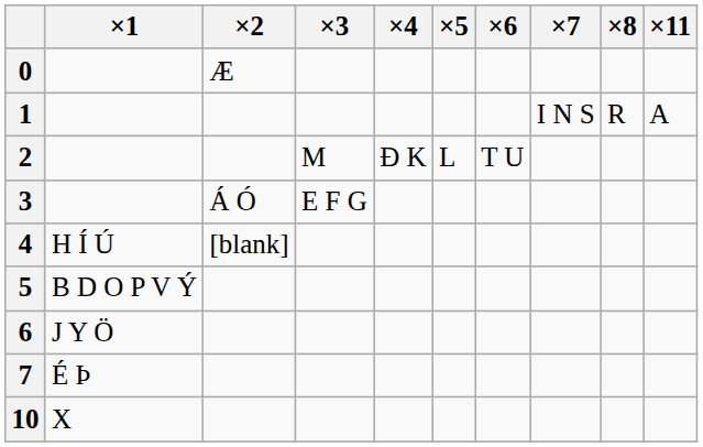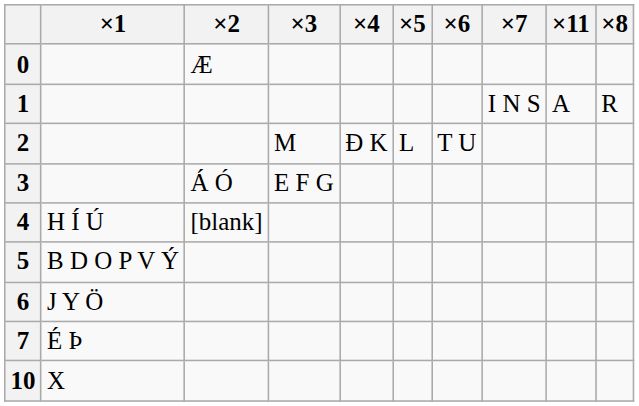columns swapped: ×8 <-> ×11
